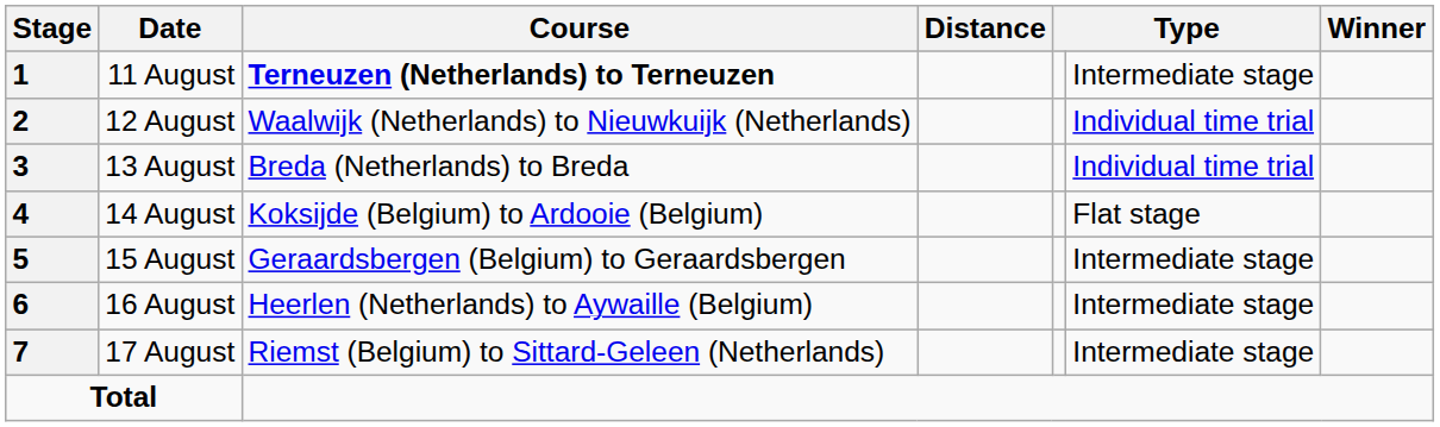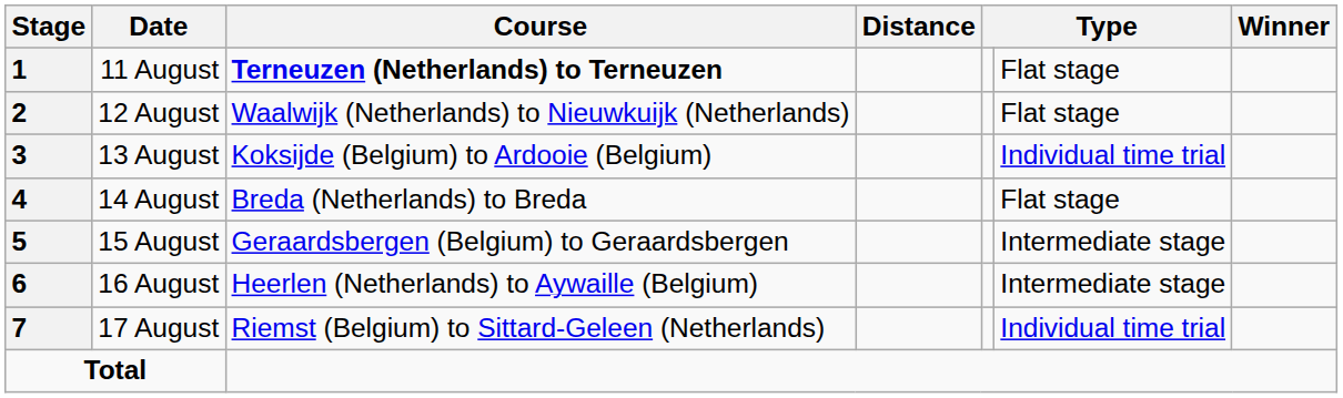11 August | column 6: Intermediate stage -> Flat stage
12 August | column 6: Individual time trial -> Flat stage
13 August | Course: Breda (Netherlands) to Breda -> Koksijde (Belgium) to Ardooie (Belgium)
14 August | Course: Koksijde (Belgium) to Ardooie (Belgium) -> Breda (Netherlands) to Breda
17 August | column 6: Intermediate stage -> Individual time trial
